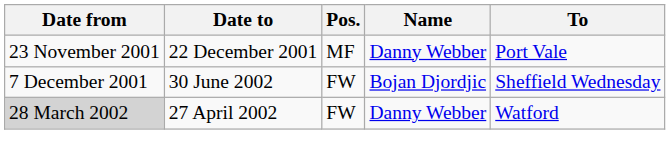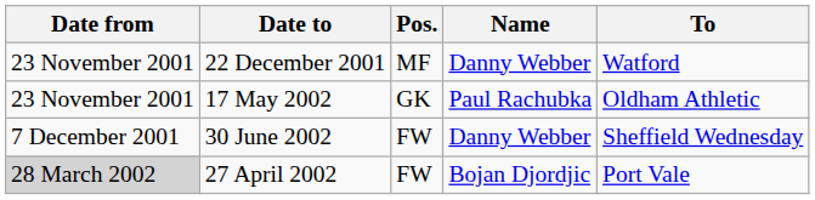22 December 2001 | To: Port Vale -> Watford
+ row: 23 November 2001 | 17 May 2002 | GK | Paul Rachubka | Oldham Athletic
30 June 2002 | Name: Bojan Djordjic -> Danny Webber
27 April 2002 | Name: Danny Webber -> Bojan Djordjic
27 April 2002 | To: Watford -> Port Vale
